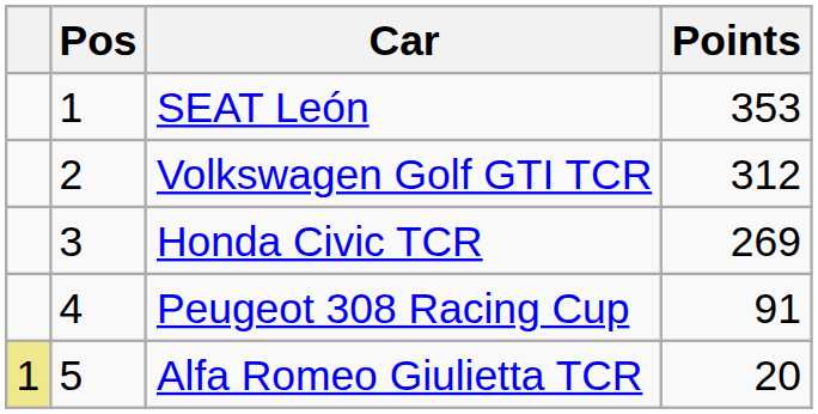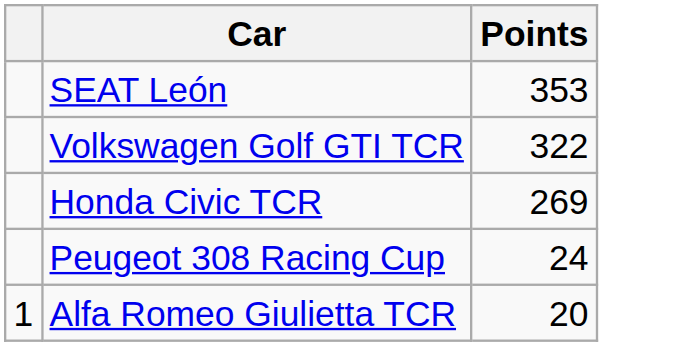- column: Pos | 1 | 2 | 3 | 4 | 5
Volkswagen Golf GTI TCR | Points: 312 -> 322
Peugeot 308 Racing Cup | Points: 91 -> 24
Alfa Romeo Giulietta TCR | column 1: khaki background -> no background
